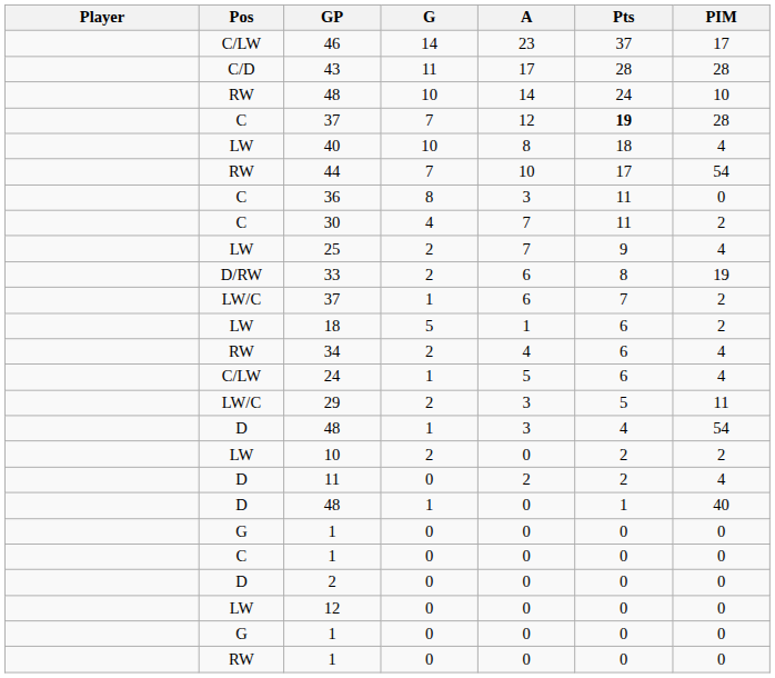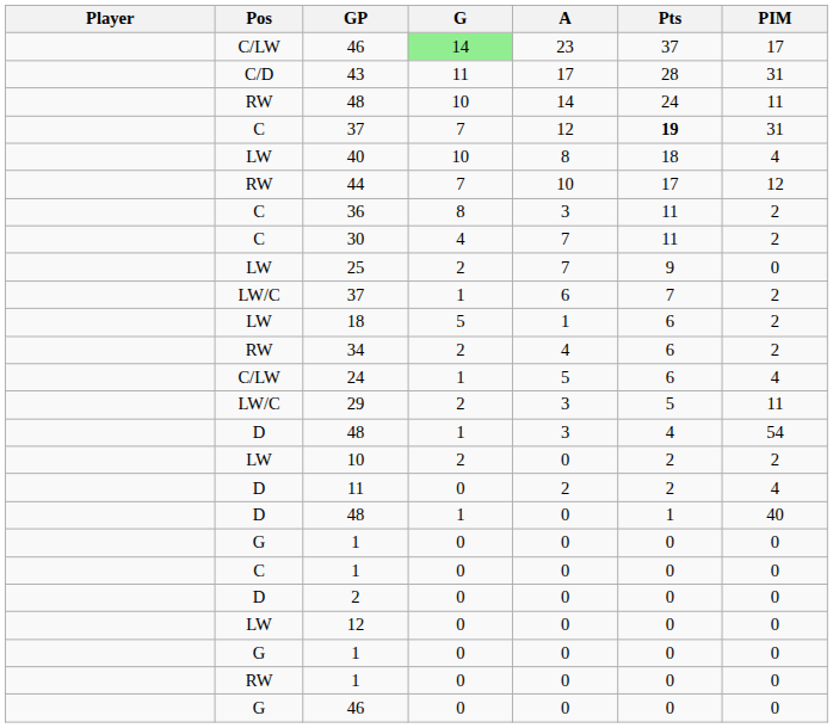C/LW / 46 | G: no background -> lightgreen background
43 | PIM: 28 -> 31
RW / 48 | PIM: 10 -> 11
C / 37 | PIM: 28 -> 31
44 | PIM: 54 -> 12
36 | PIM: 0 -> 2
25 | PIM: 4 -> 0
- row: D/RW | 33 | 2 | 6 | 8 | 19
34 | PIM: 4 -> 2
+ row: G | 46 | 0 | 0 | 0 | 0
